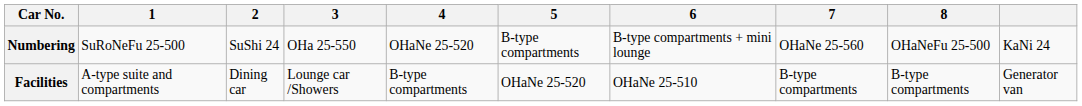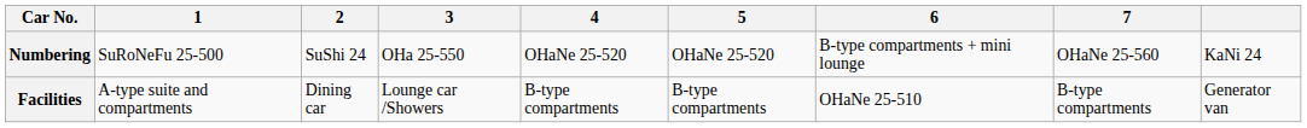- column: 8 | OHaNeFu 25-500 | B-type compartments
Numbering | 5: B-type compartments -> OHaNe 25-520
Facilities | 5: OHaNe 25-520 -> B-type compartments
